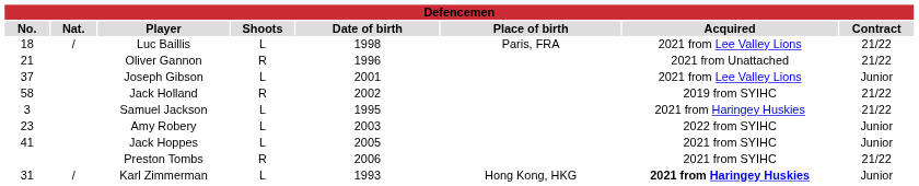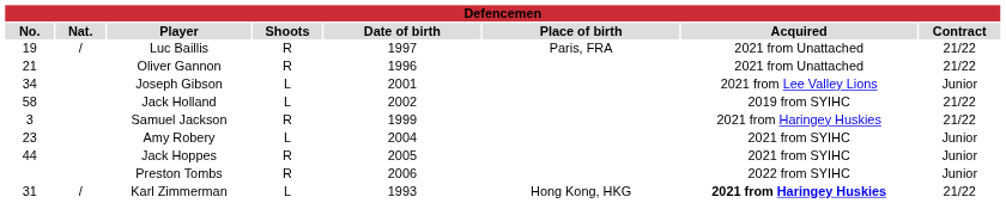Luc Baillis | No.: 18 -> 19
Luc Baillis | Shoots: L -> R
Luc Baillis | Date of birth: 1998 -> 1997
Luc Baillis | Acquired: 2021 from Lee Valley Lions -> 2021 from Unattached
Joseph Gibson | No.: 37 -> 34
Jack Holland | Shoots: R -> L
Samuel Jackson | Shoots: L -> R
Samuel Jackson | Date of birth: 1995 -> 1999
Amy Robery | Date of birth: 2003 -> 2004
Amy Robery | Acquired: 2022 from SYIHC -> 2021 from SYIHC
Jack Hoppes | No.: 41 -> 44
Jack Hoppes | Shoots: L -> R
Preston Tombs | Acquired: 2021 from SYIHC -> 2022 from SYIHC
Preston Tombs | Contract: 21/22 -> Junior
Karl Zimmerman | Contract: Junior -> 21/22
